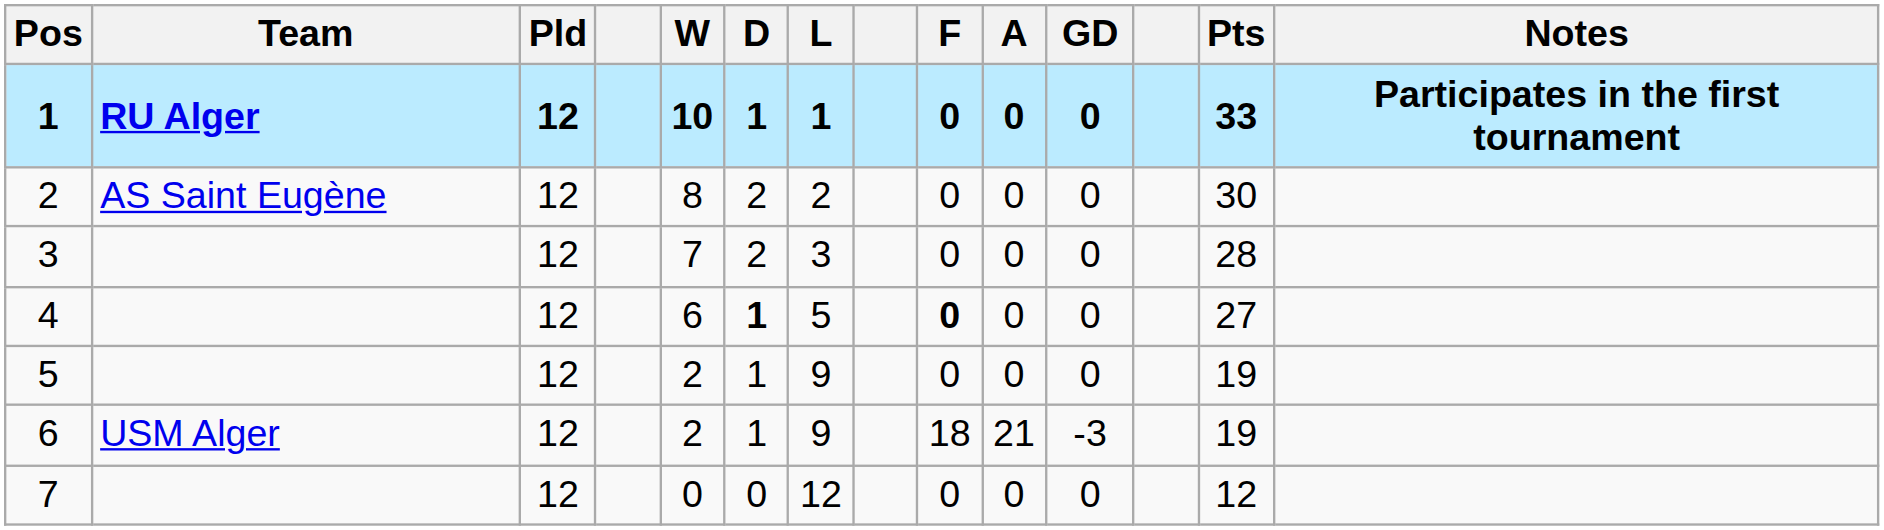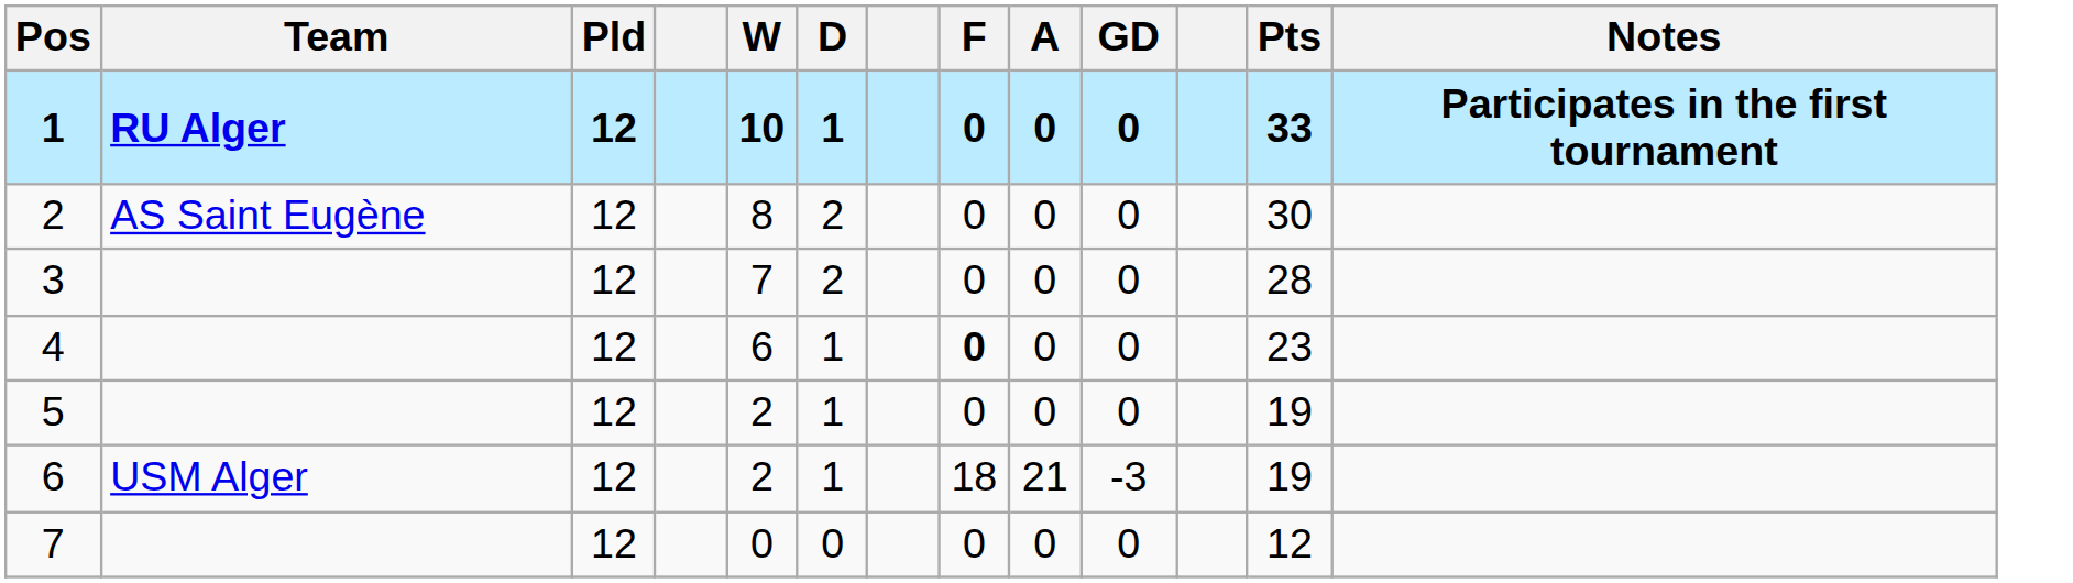- column: L | 1 | 2 | 3 | 5 | 9 | 9 | 12
4 | D: bold -> normal
4 | Pts: 27 -> 23
